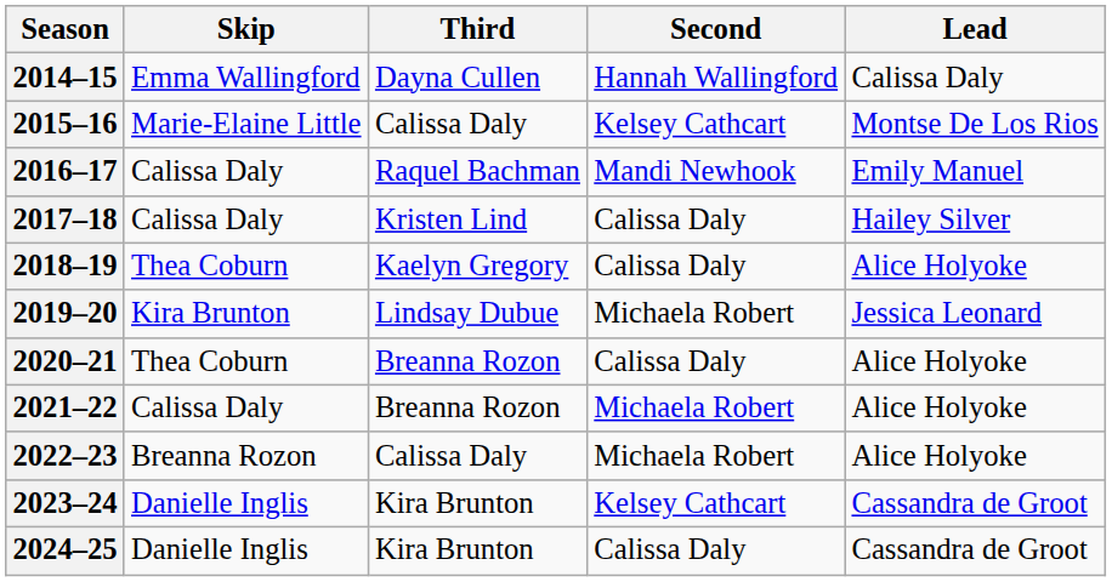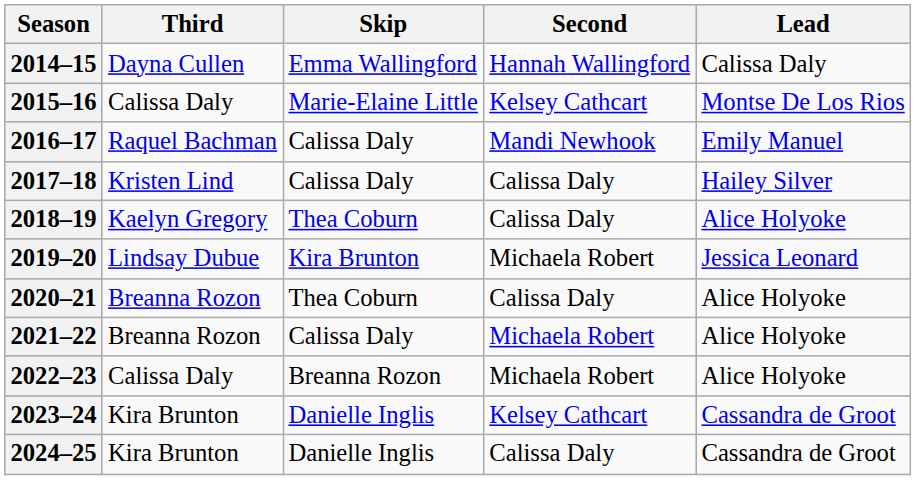columns swapped: Skip <-> Third
